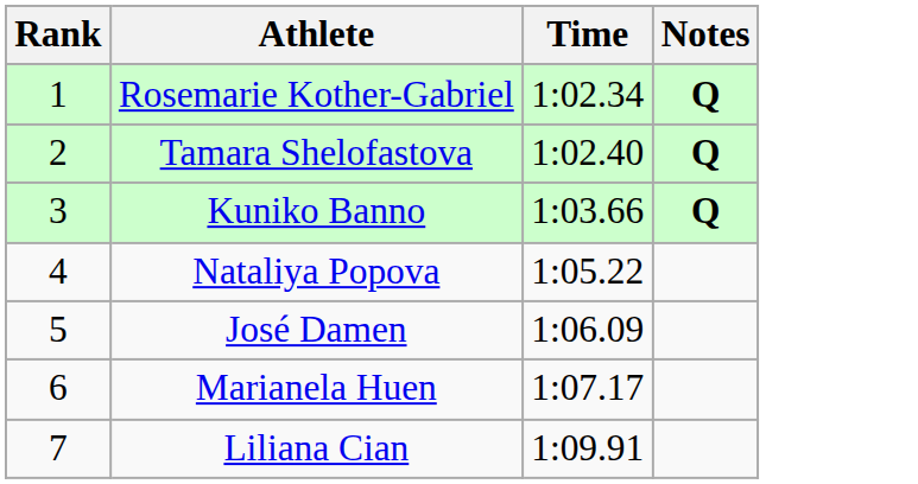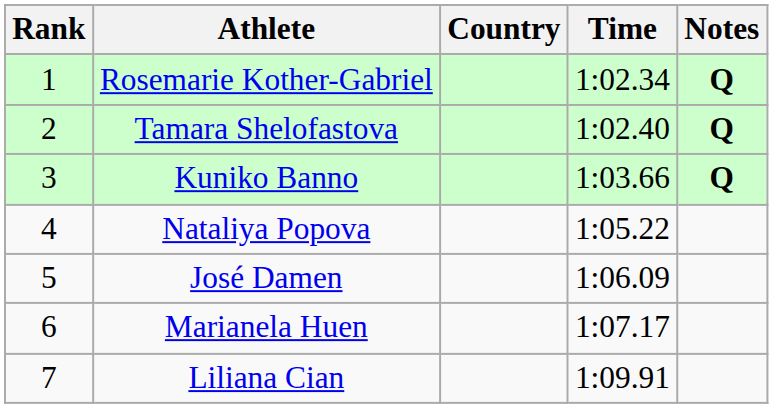+ column: Country
